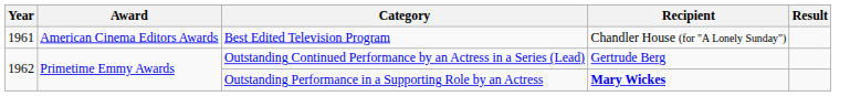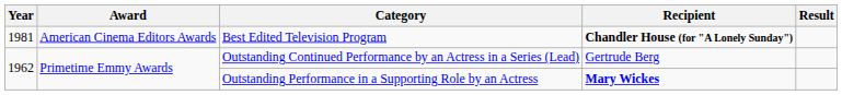Best Edited Television Program | Year: 1961 -> 1981
Best Edited Television Program | Recipient: normal -> bold
